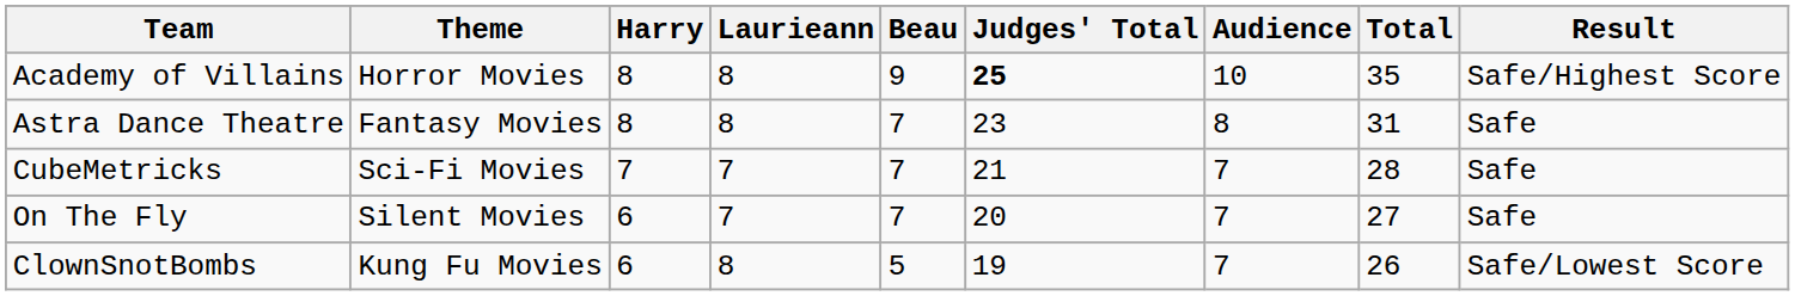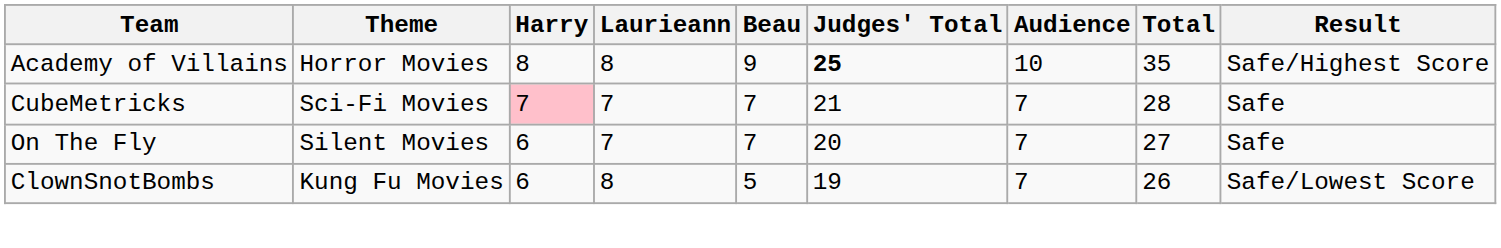- row: Astra Dance Theatre | Fantasy Movies | 8 | 8 | 7 | 23 | 8 | 31 | Safe
CubeMetricks | Harry: no background -> pink background
